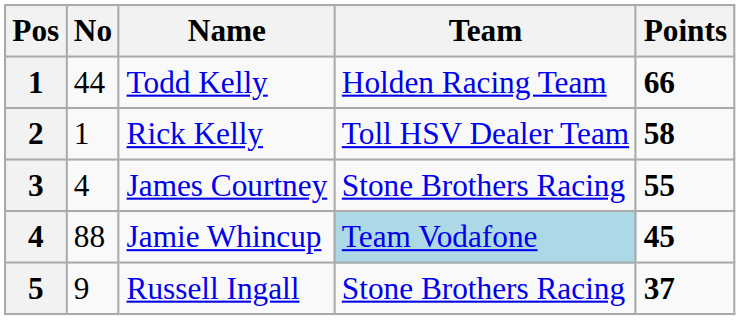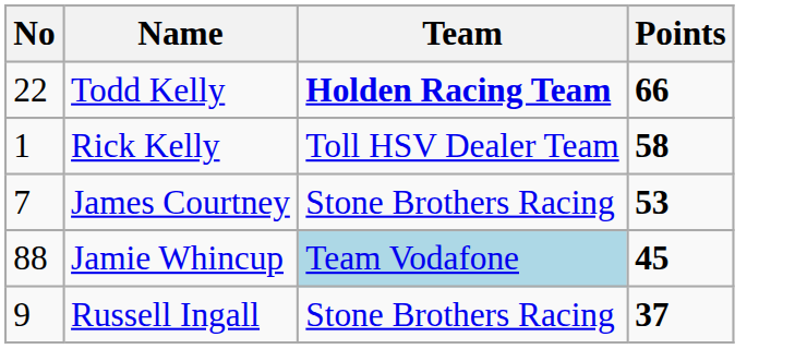- column: Pos | 1 | 2 | 3 | 4 | 5
Todd Kelly | No: 44 -> 22
Todd Kelly | Team: normal -> bold
James Courtney | No: 4 -> 7
James Courtney | Points: 55 -> 53
